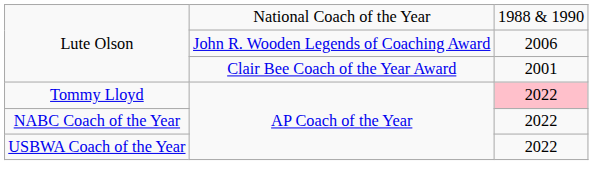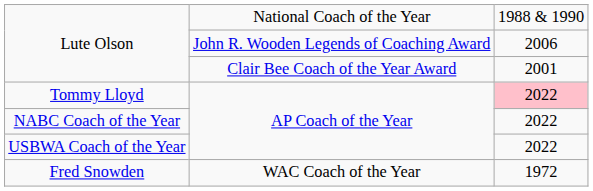+ row: Fred Snowden | WAC Coach of the Year | 1972
